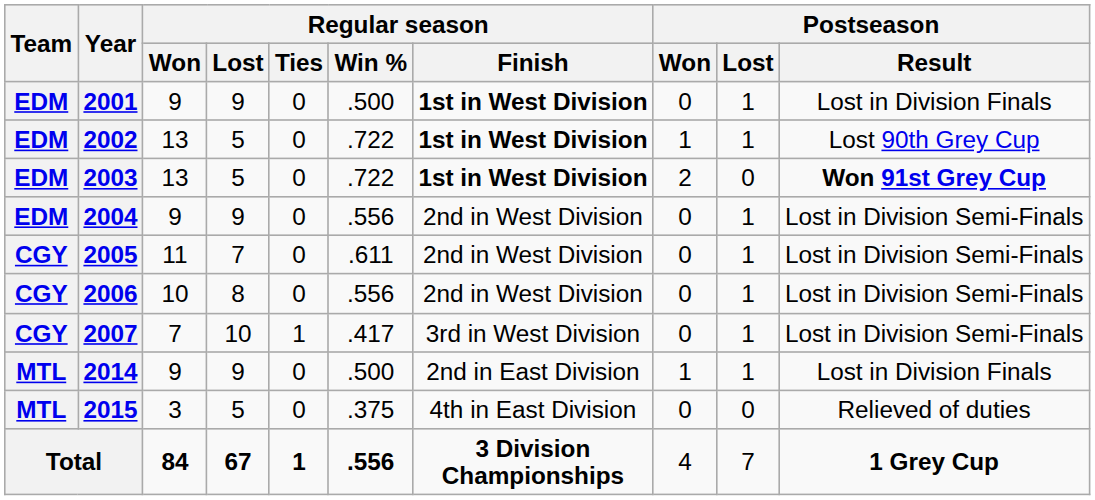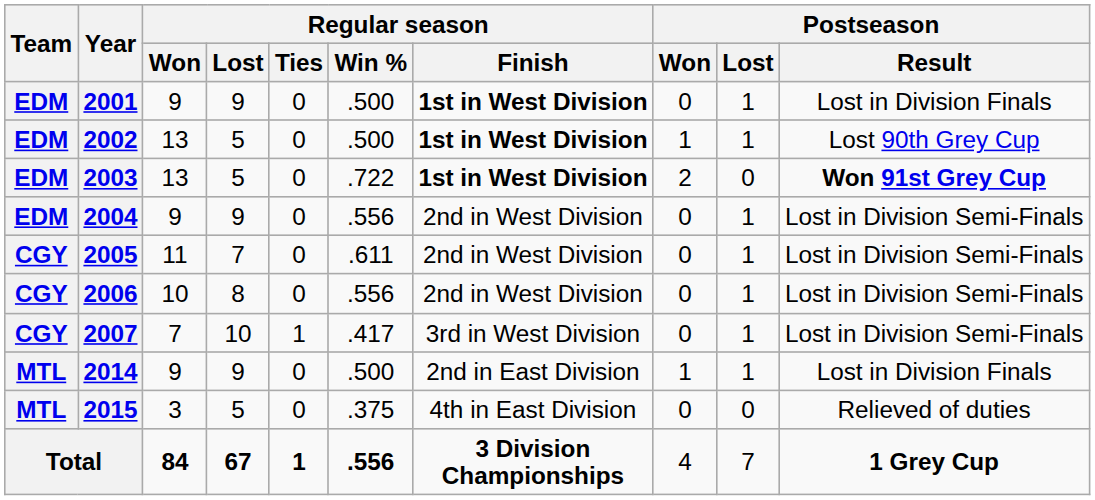2002 | Regular season / Win %: .722 -> .500
